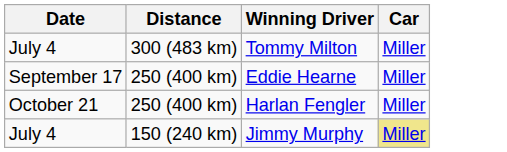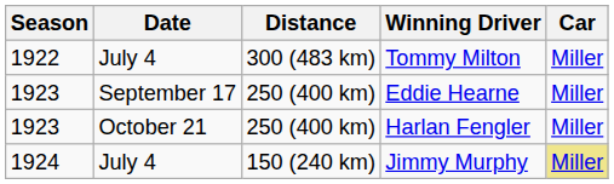+ column: Season | 1922 | 1923 | 1923 | 1924
